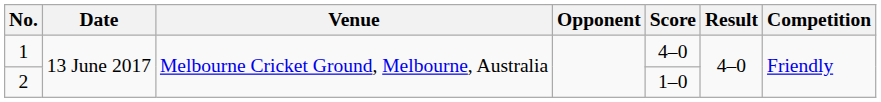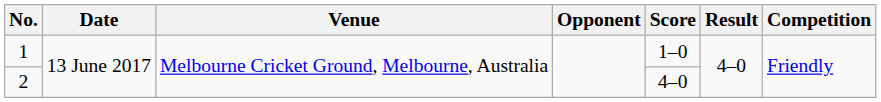1 | Score: 4–0 -> 1–0
2 | Score: 1–0 -> 4–0
